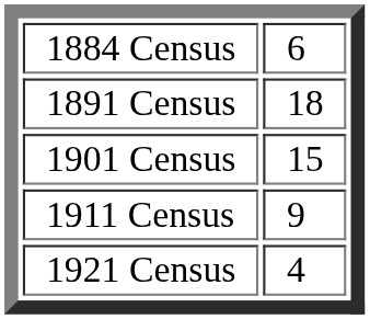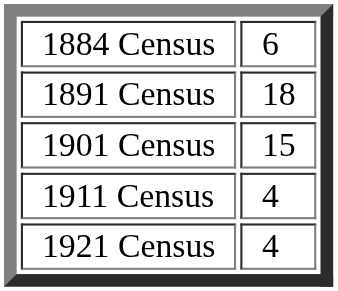1911 Census | column 2: 9 -> 4
